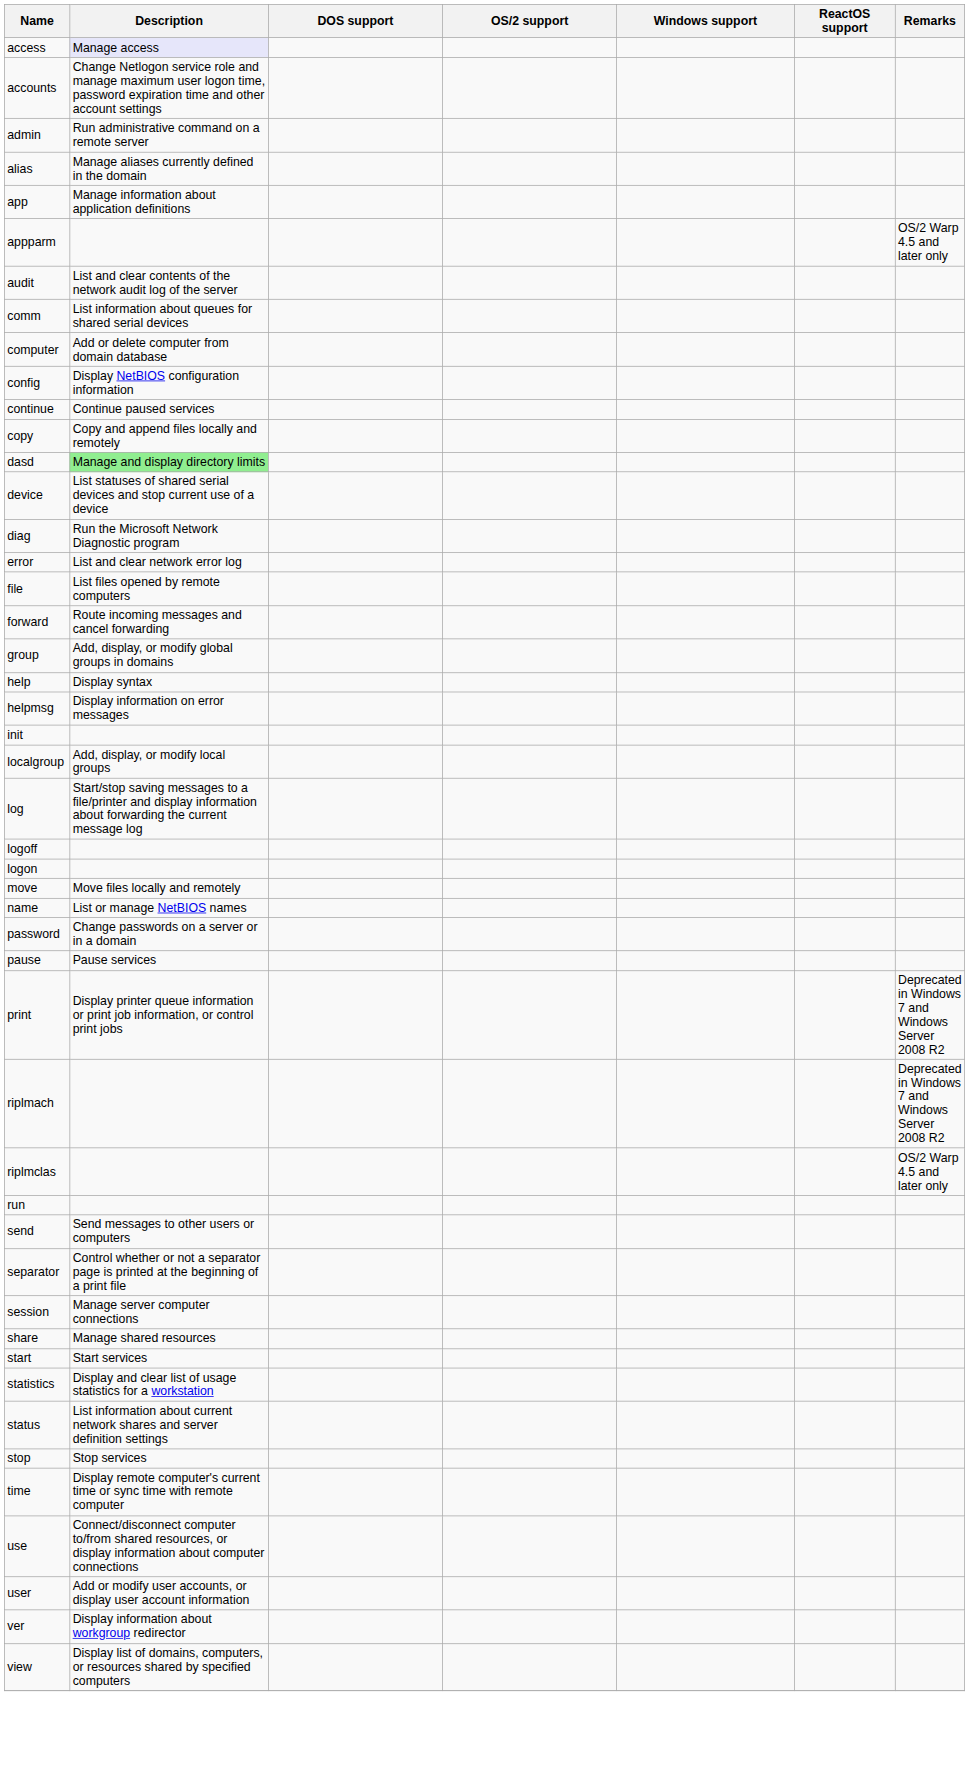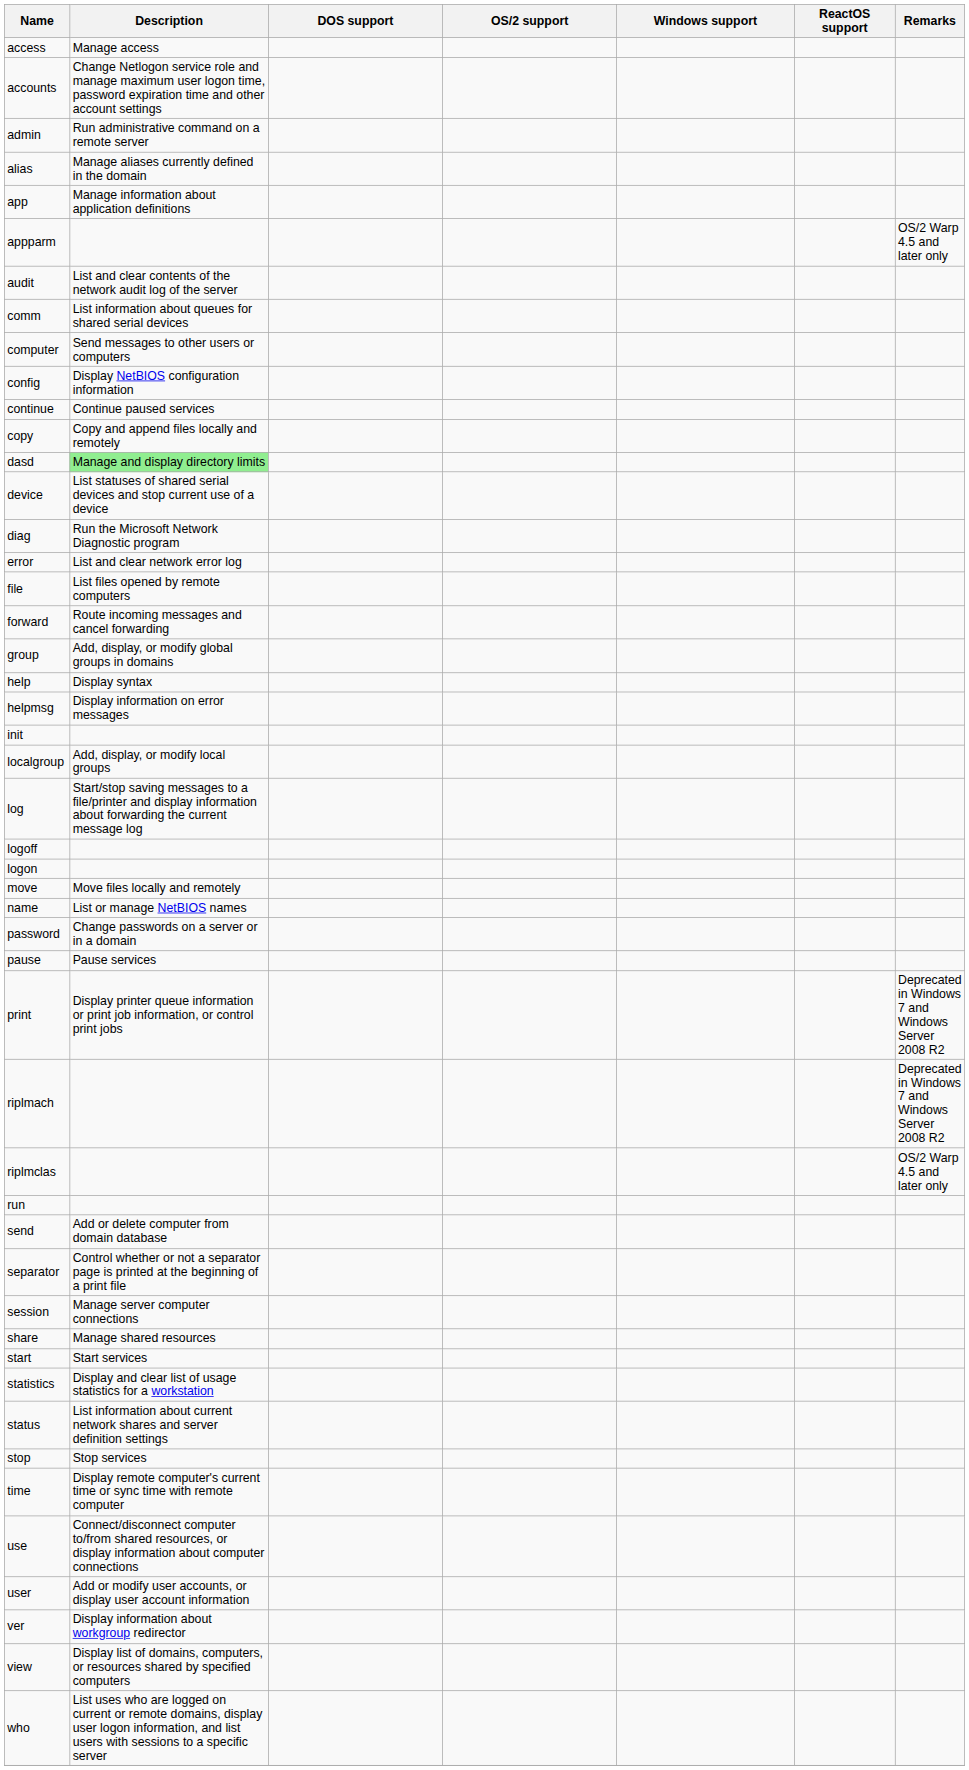access | Description: lavender background -> no background
computer | Description: Add or delete computer from domain database -> Send messages to other users or computers
send | Description: Send messages to other users or computers -> Add or delete computer from domain database
+ row: who | List uses who are logged on current or remote domains, display user logon information, and list users with sessions to a specific server
